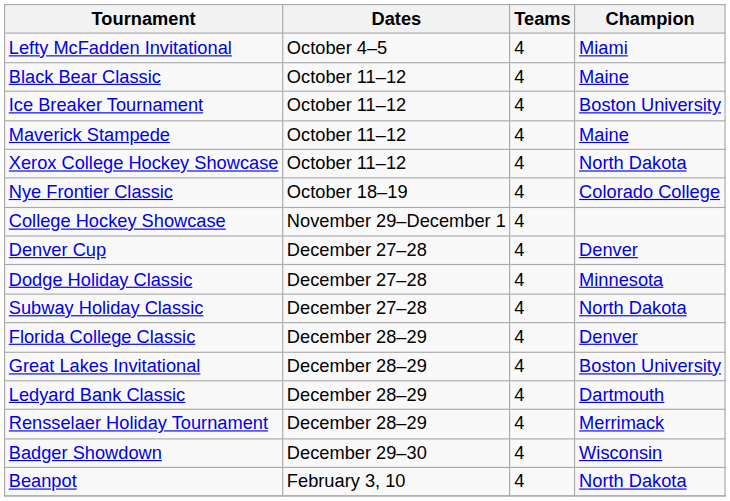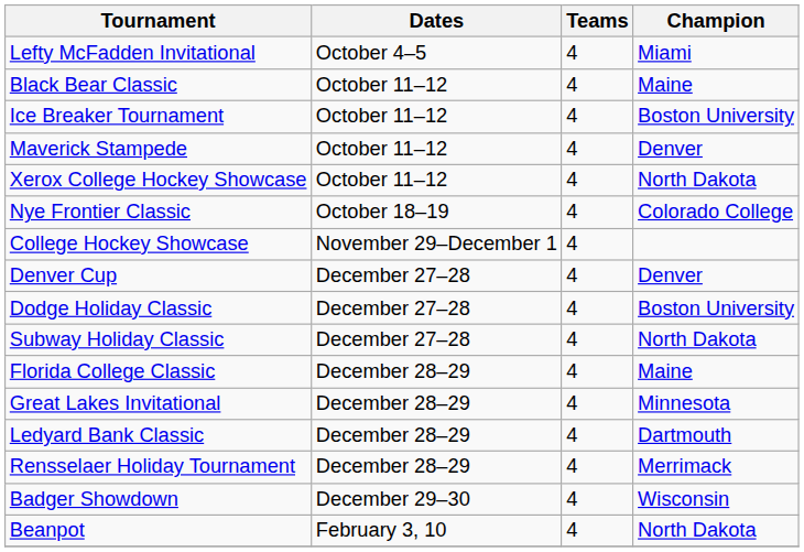Maverick Stampede | Champion: Maine -> Denver
Dodge Holiday Classic | Champion: Minnesota -> Boston University
Florida College Classic | Champion: Denver -> Maine
Great Lakes Invitational | Champion: Boston University -> Minnesota
